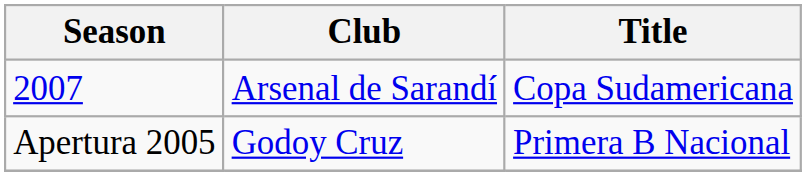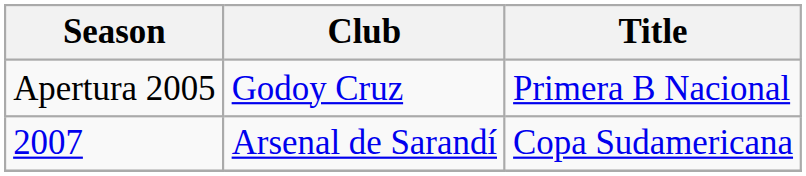rows swapped: Apertura 2005 <-> 2007
